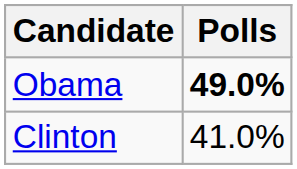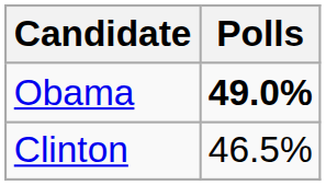Clinton | Polls: 41.0% -> 46.5%
